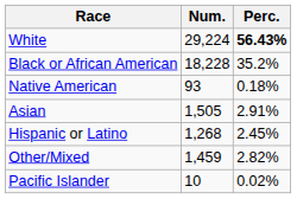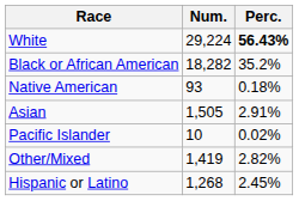Black or African American | Num.: 18,228 -> 18,282
rows swapped: Pacific Islander <-> Hispanic or Latino
Other/Mixed | Num.: 1,459 -> 1,419
